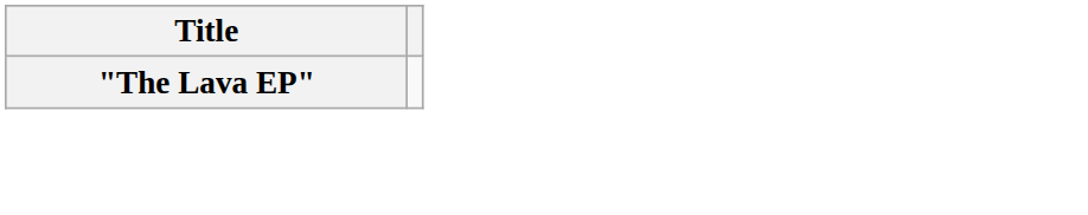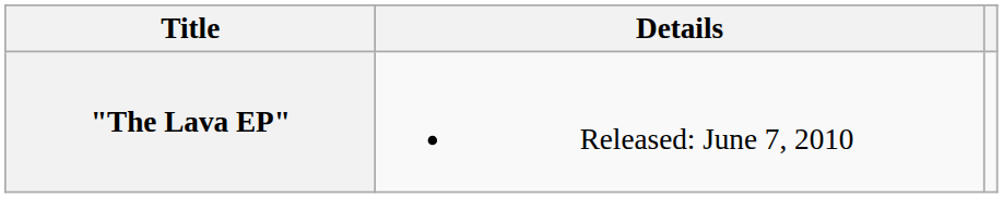+ column: Details | Released: June 7, 2010
